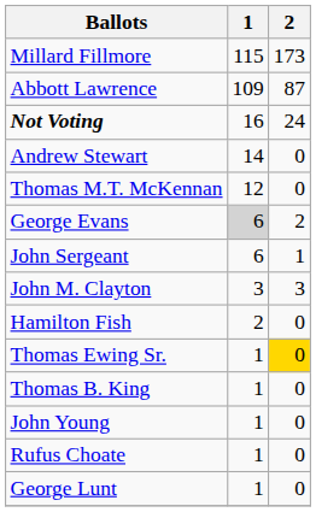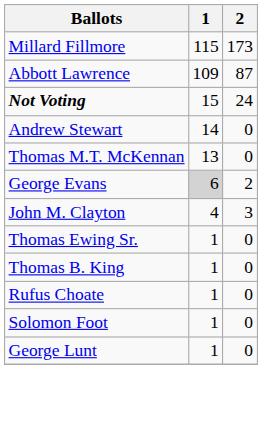Not Voting | 1: 16 -> 15
Thomas M.T. McKennan | 1: 12 -> 13
- row: John Sergeant | 6 | 1
John M. Clayton | 1: 3 -> 4
- row: Hamilton Fish | 2 | 0
Thomas Ewing Sr. | 2: gold background -> no background
- row: John Young | 1 | 0
+ row: Solomon Foot | 1 | 0
